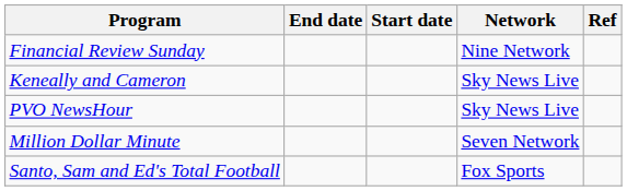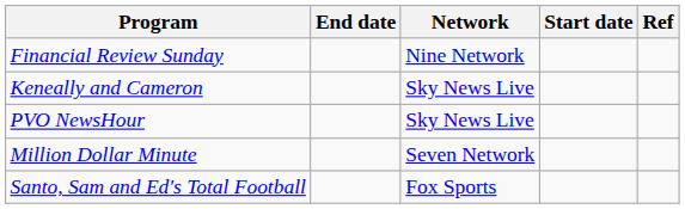columns swapped: Network <-> Start date
